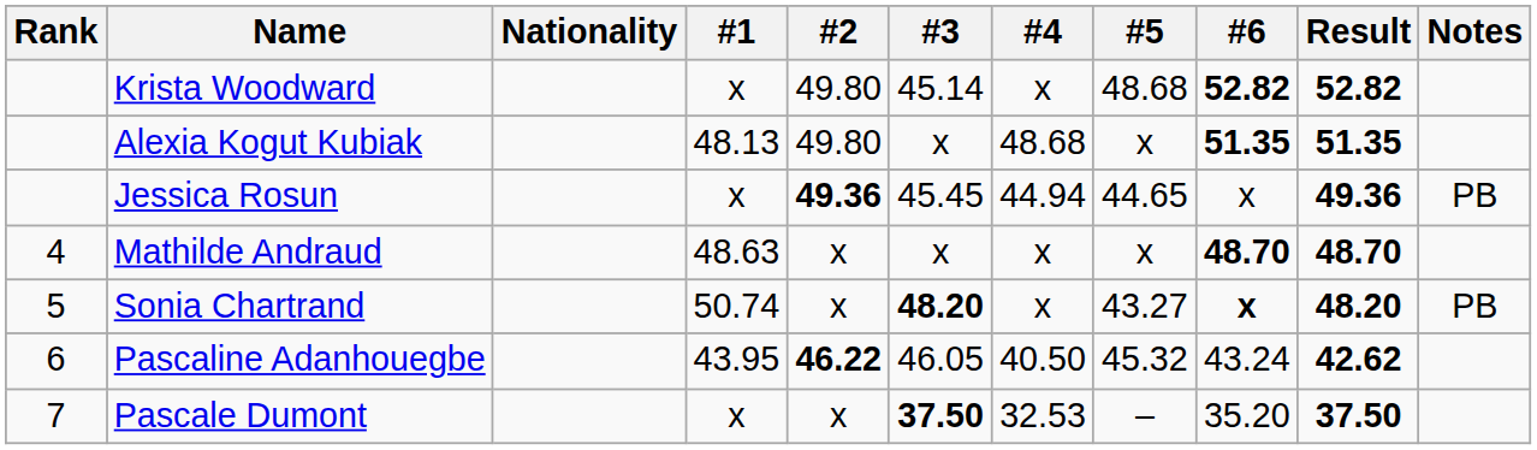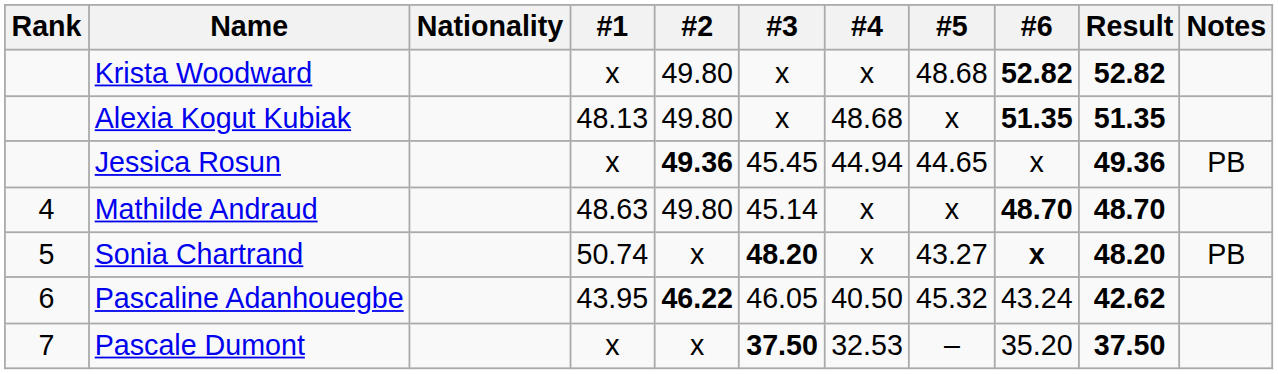Krista Woodward | #3: 45.14 -> x
Mathilde Andraud | #2: x -> 49.80
Mathilde Andraud | #3: x -> 45.14
